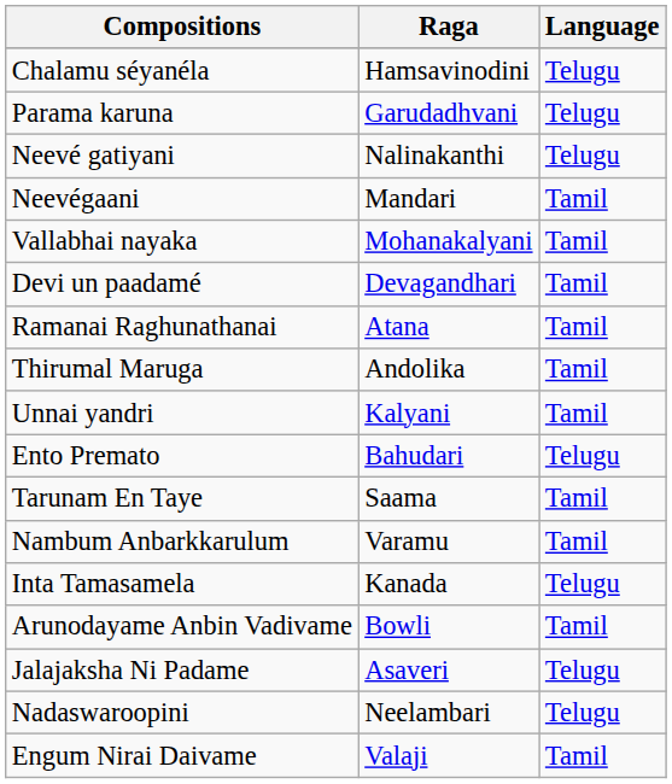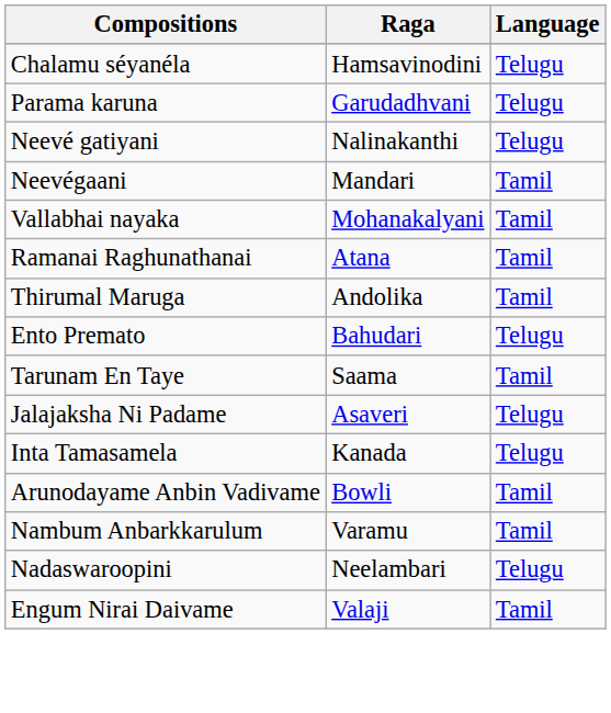- row: Devi un paadamé | Devagandhari | Tamil
- row: Unnai yandri | Kalyani | Tamil
rows swapped: Jalajaksha Ni Padame <-> Nambum Anbarkkarulum
